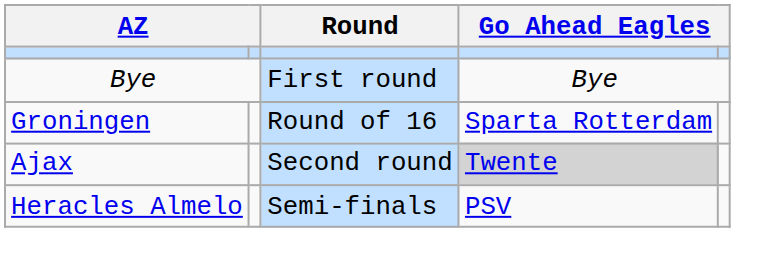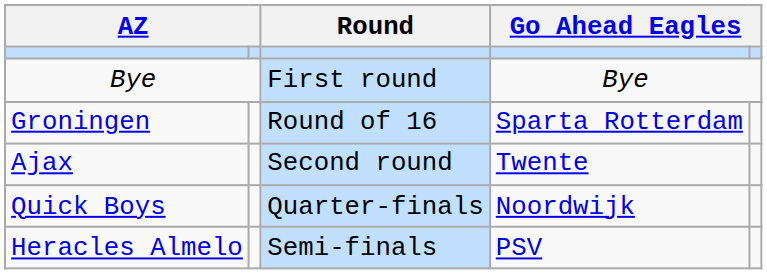Ajax | column 4: lightgrey background -> no background
+ row: Quick Boys | Quarter-finals | Noordwijk
